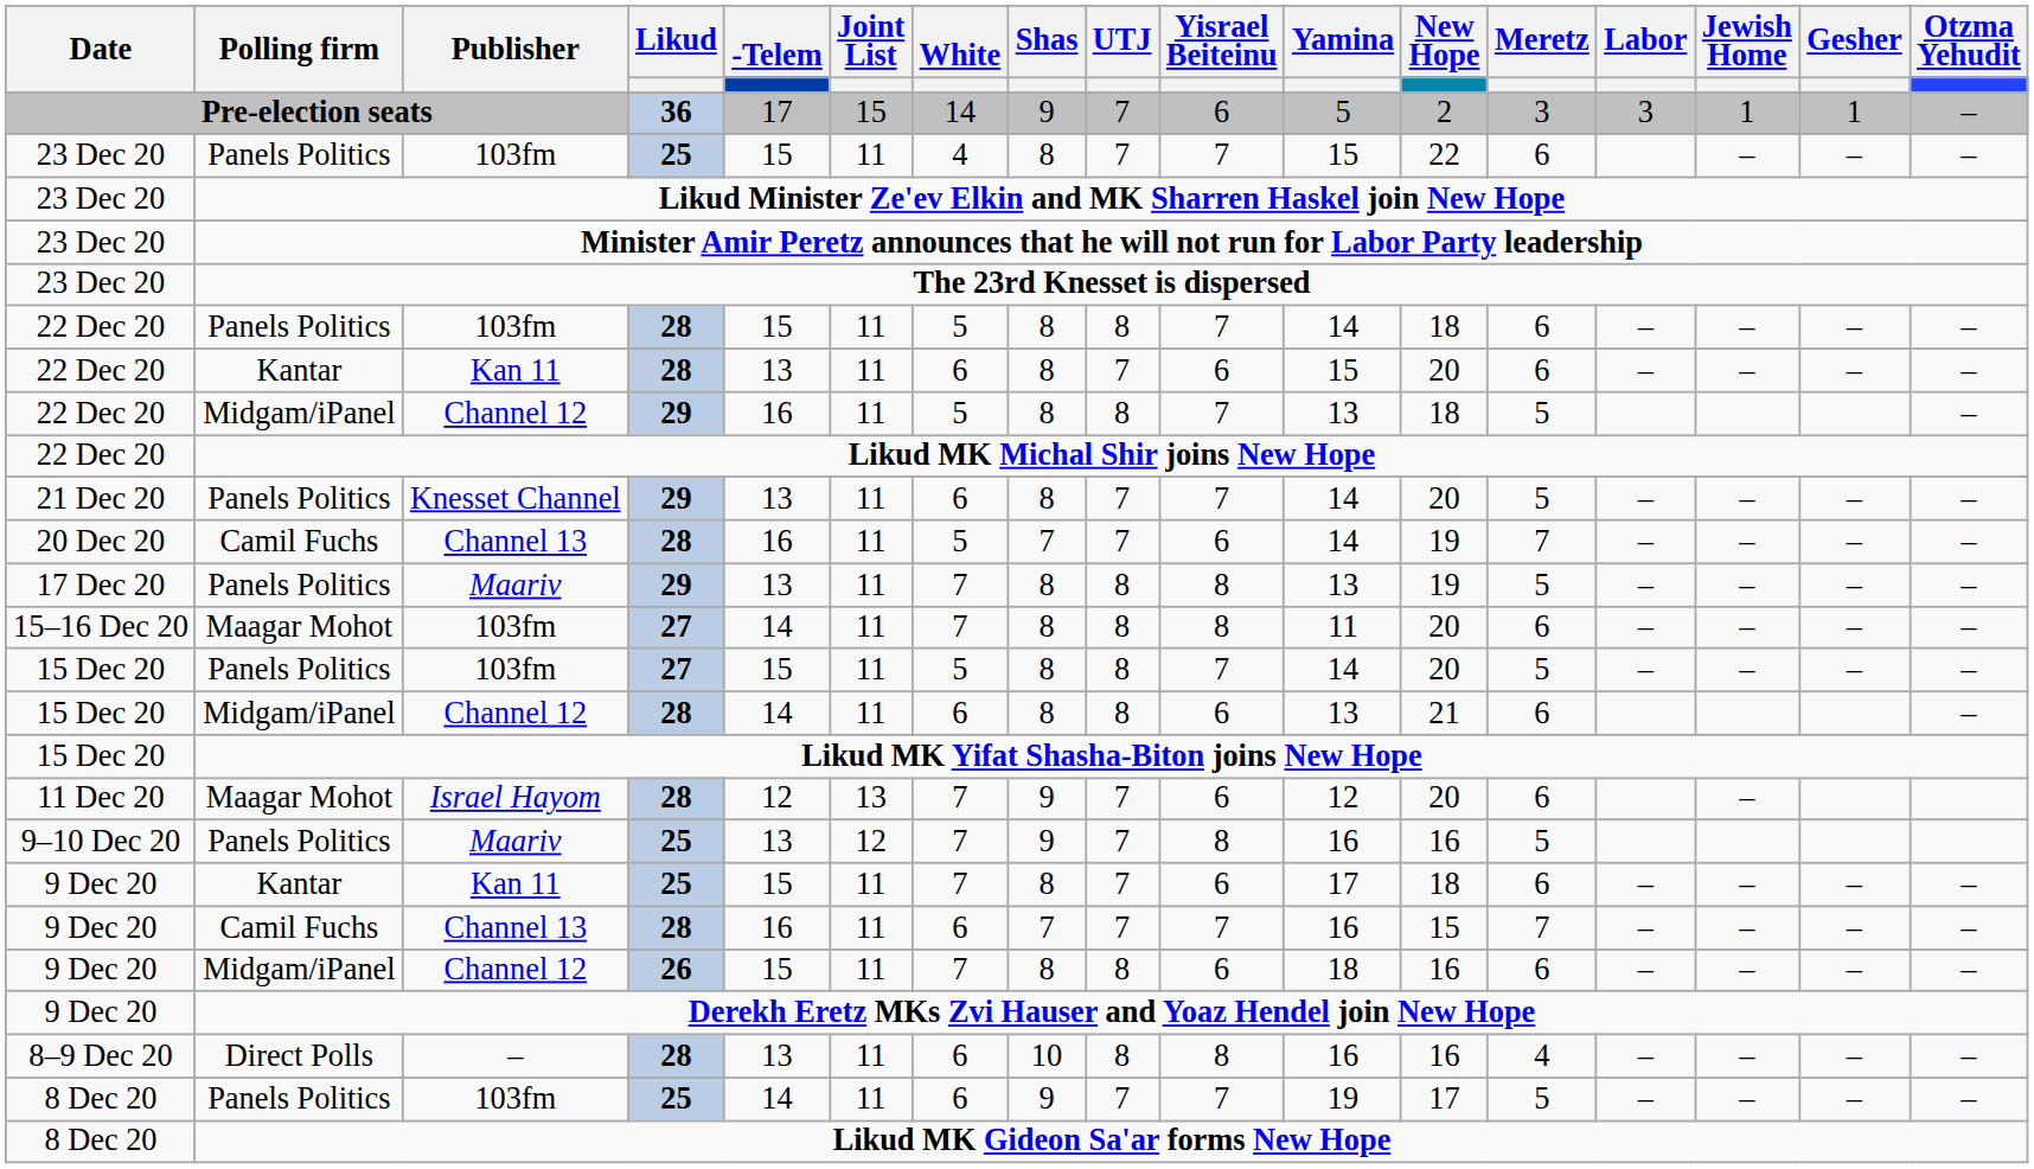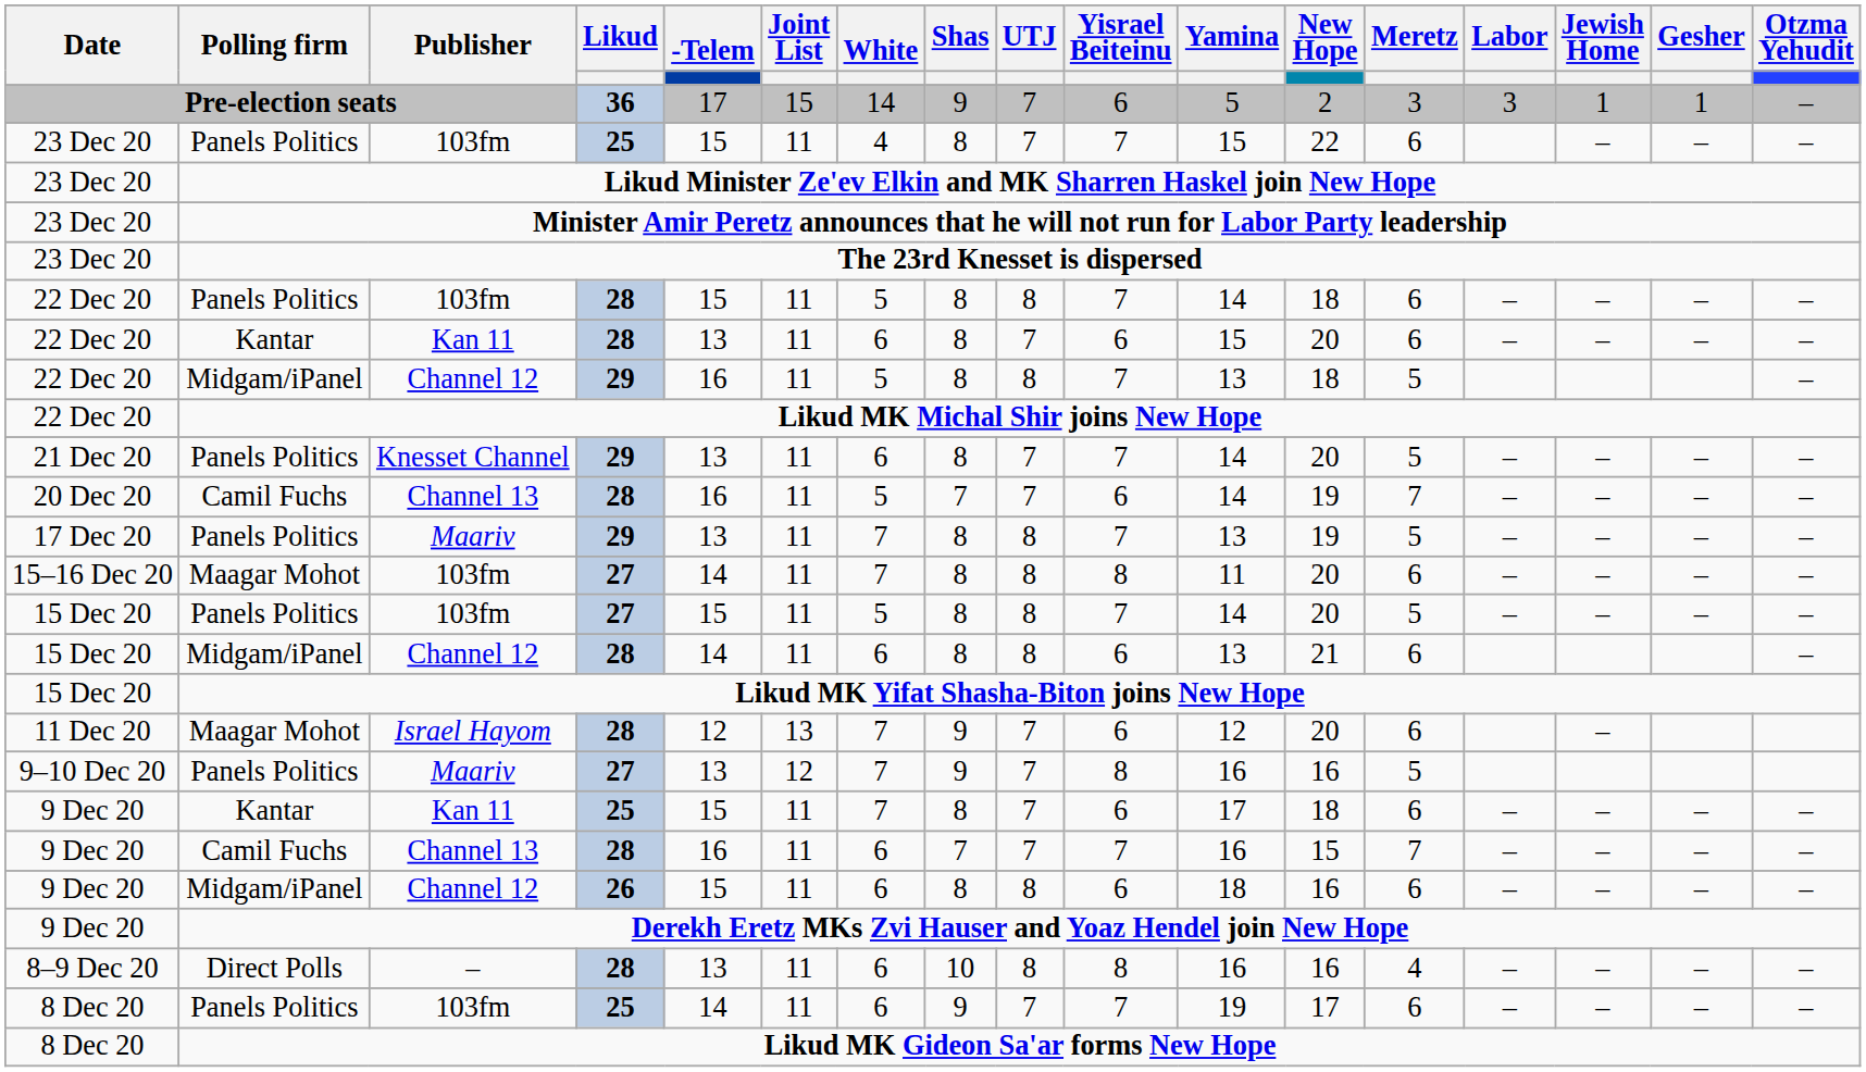17 Dec 20 / Maariv | Yisrael Beiteinu: 8 -> 7
9–10 Dec 20 / Maariv | Likud: 25 -> 27
9 Dec 20 / Channel 12 | White: 7 -> 6
8 Dec 20 / 103fm | Meretz: 5 -> 6
